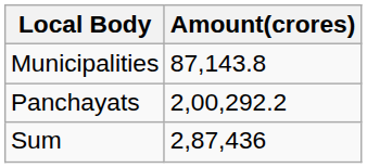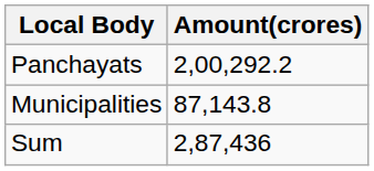rows swapped: Panchayats <-> Municipalities
